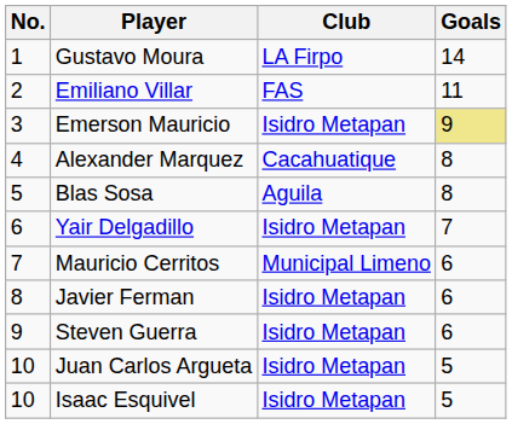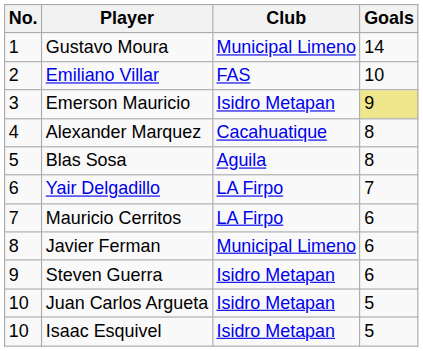Gustavo Moura | Club: LA Firpo -> Municipal Limeno
Emiliano Villar | Goals: 11 -> 10
Yair Delgadillo | Club: Isidro Metapan -> LA Firpo
Mauricio Cerritos | Club: Municipal Limeno -> LA Firpo
Javier Ferman | Club: Isidro Metapan -> Municipal Limeno
